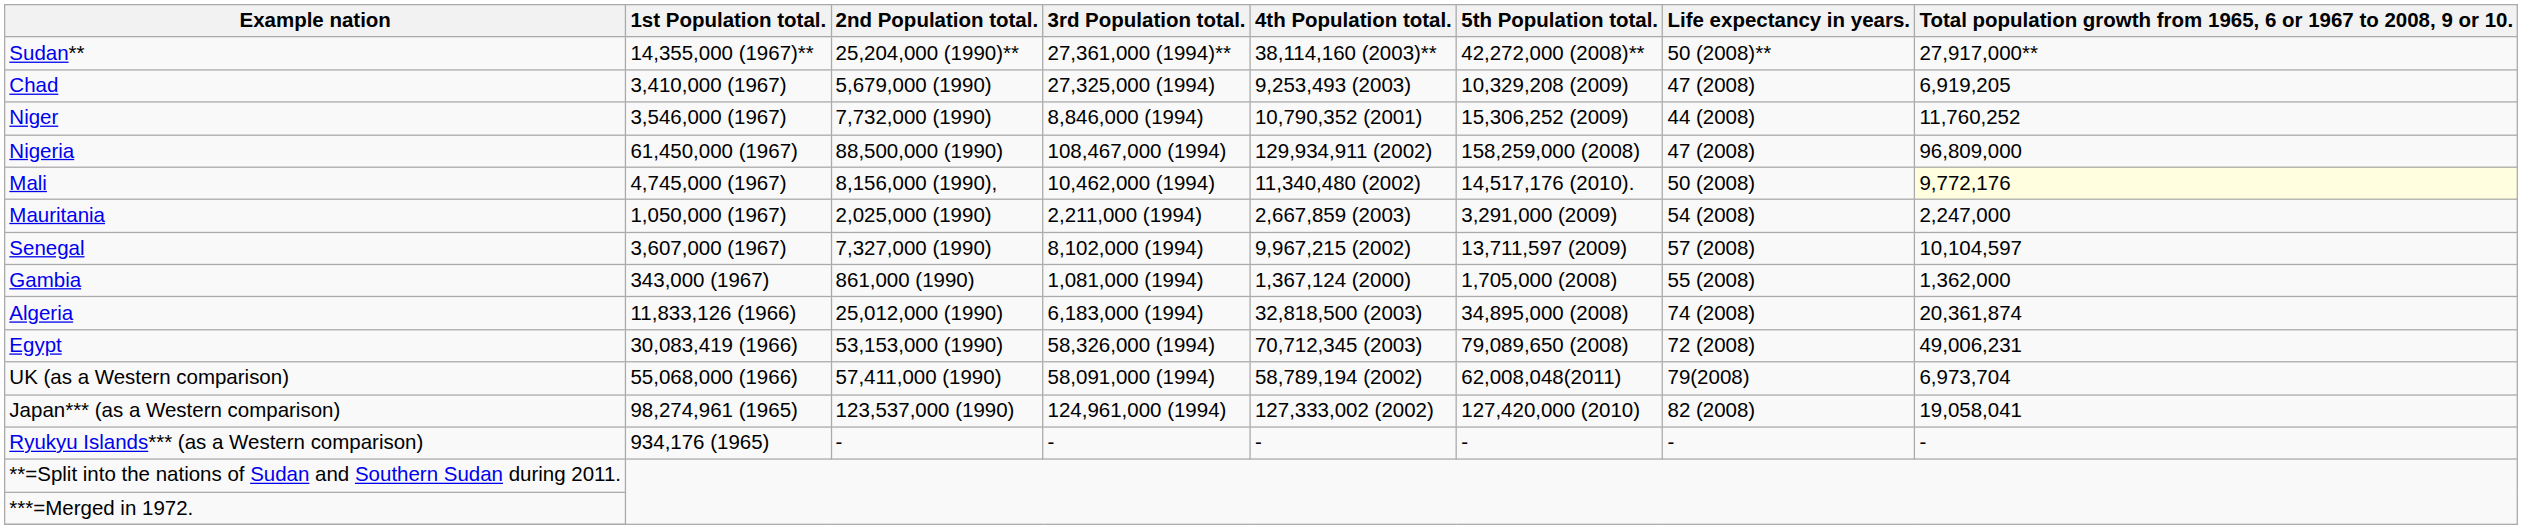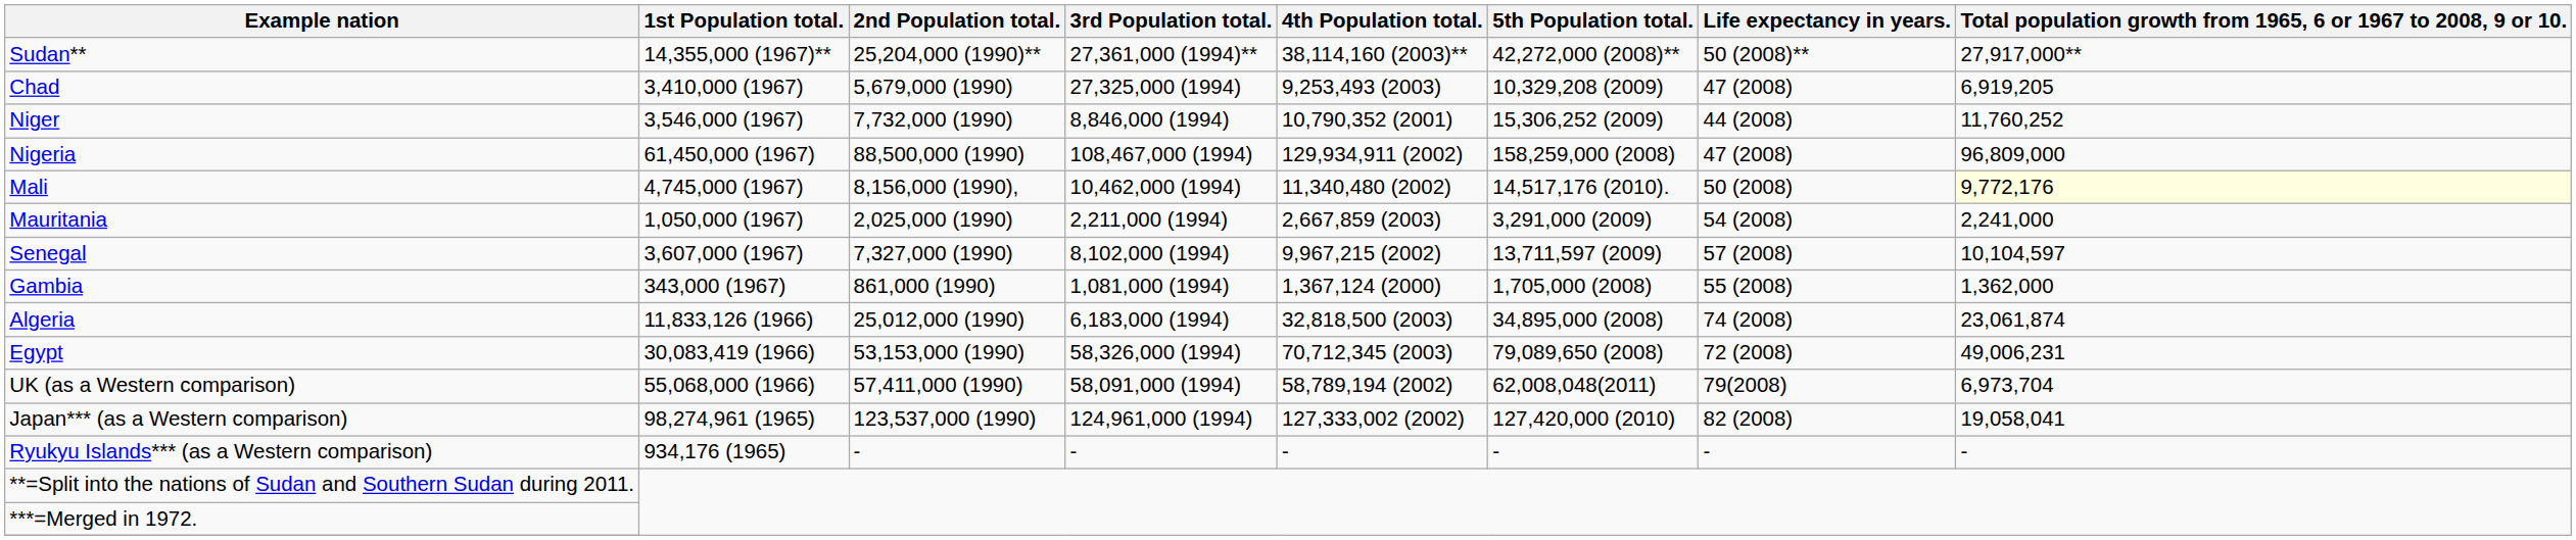Mauritania | column 8: 2,247,000 -> 2,241,000
Algeria | column 8: 20,361,874 -> 23,061,874
